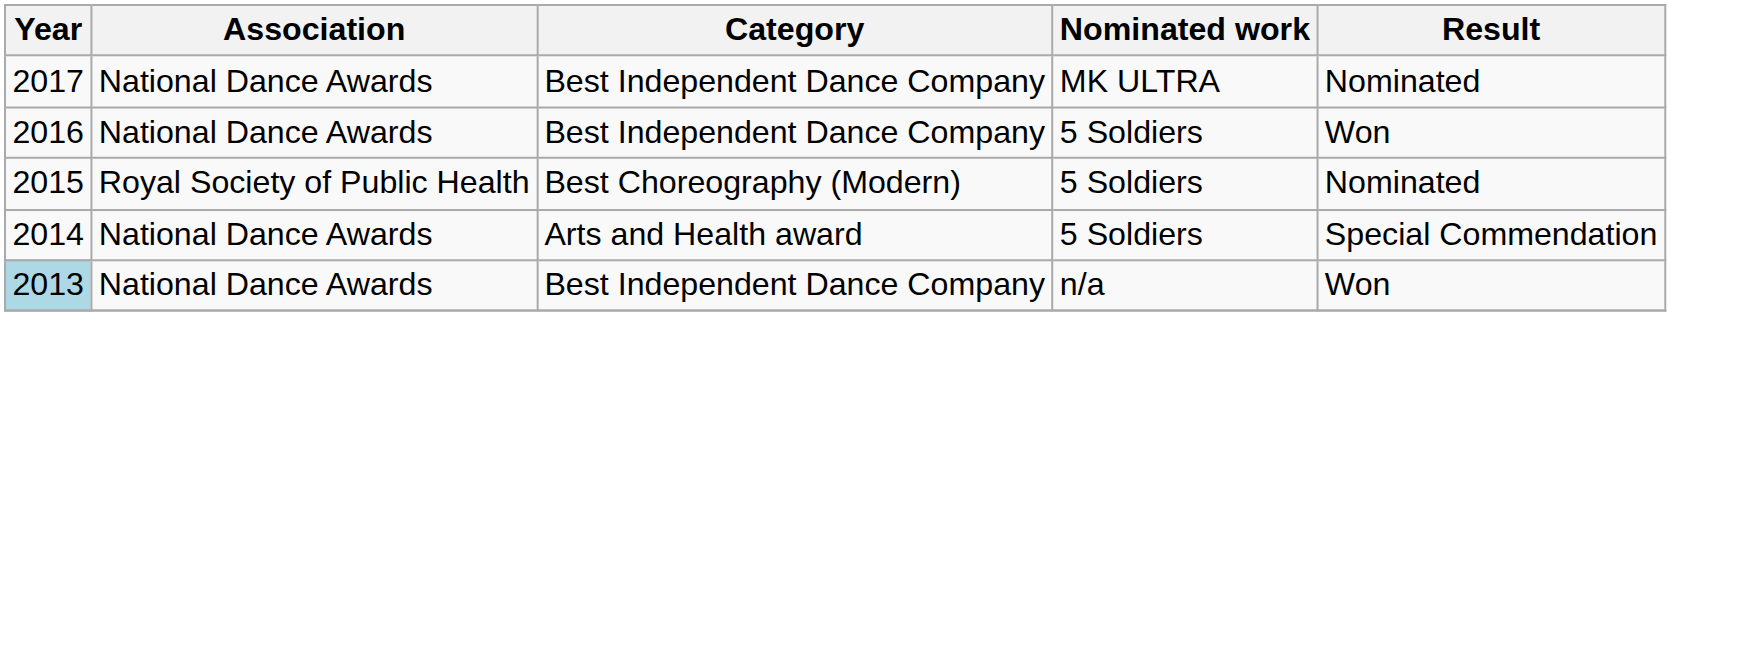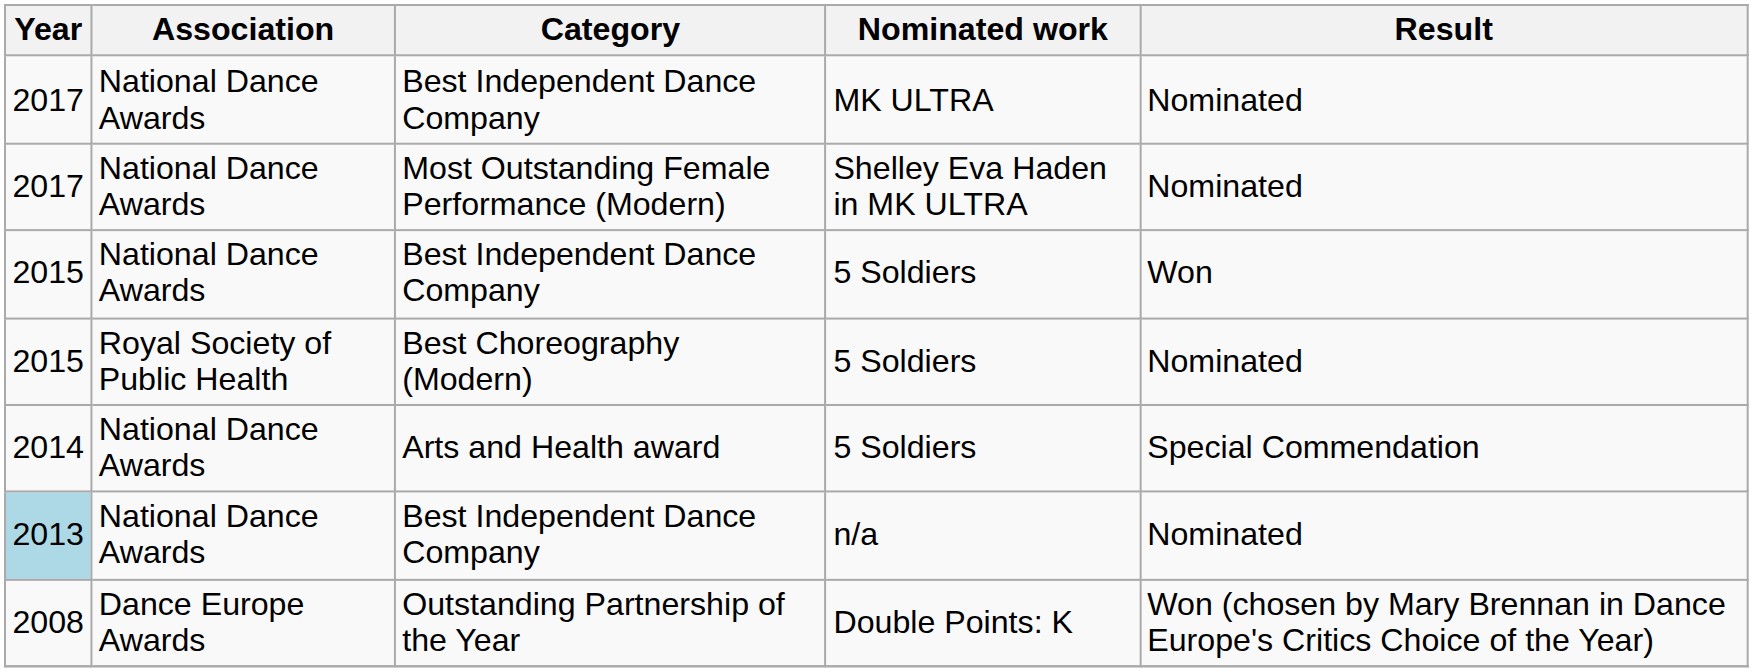+ row: 2017 | National Dance Awards | Most Outstanding Female Performance (Modern) | Shelley Eva Haden in MK ULTRA | Nominated
Best Independent Dance Company / 5 Soldiers | Year: 2016 -> 2015
Best Independent Dance Company / n/a | Result: Won -> Nominated
+ row: 2008 | Dance Europe Awards | Outstanding Partnership of the Year | Double Points: K | Won (chosen by Mary Brennan in Dance Europe's Critics Choice of the Year)
